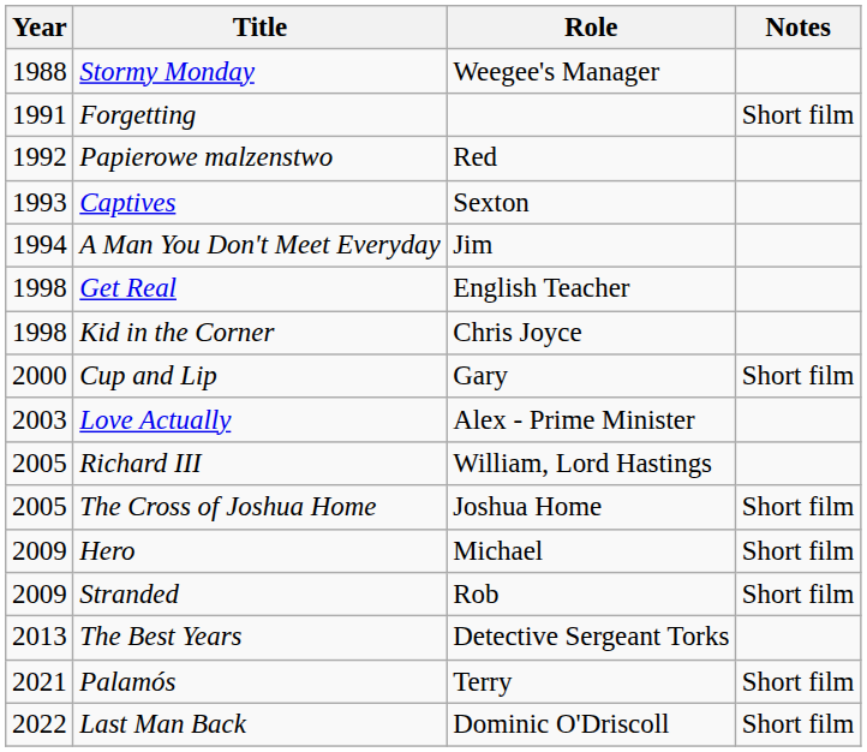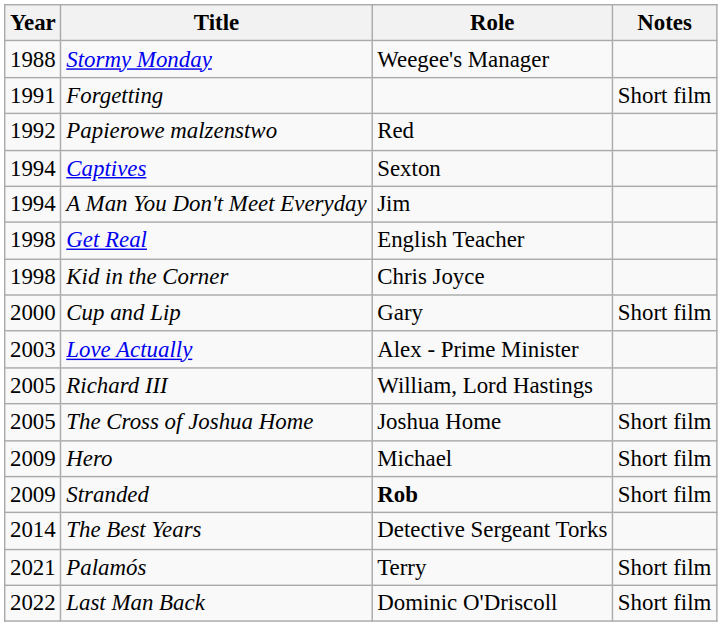Captives | Year: 1993 -> 1994
Stranded | Role: normal -> bold
The Best Years | Year: 2013 -> 2014
